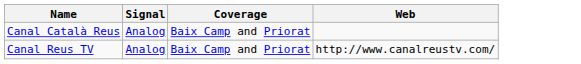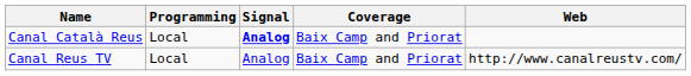+ column: Programming | Local | Local
Canal Català Reus | Signal: normal -> bold
